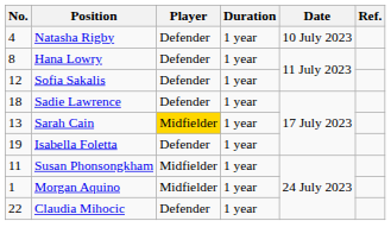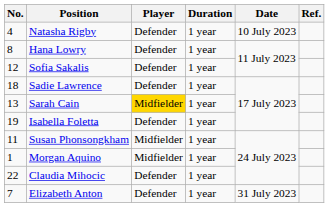+ row: 7 | Elizabeth Anton | Defender | 1 year | 31 July 2023
